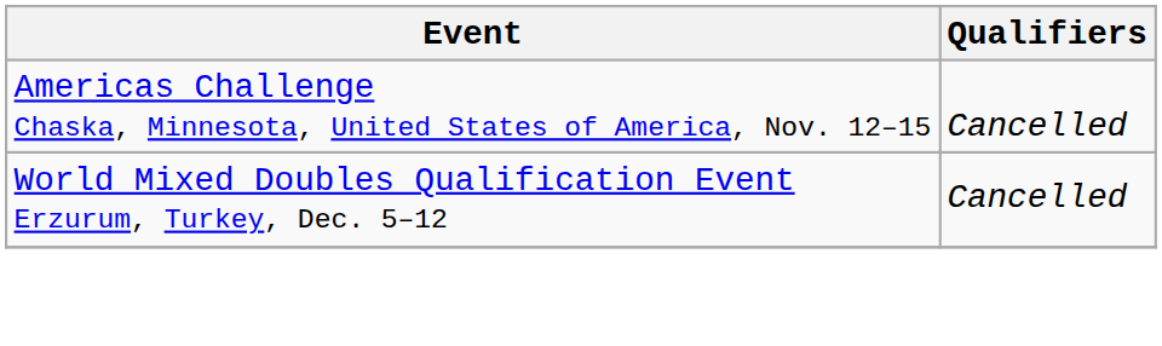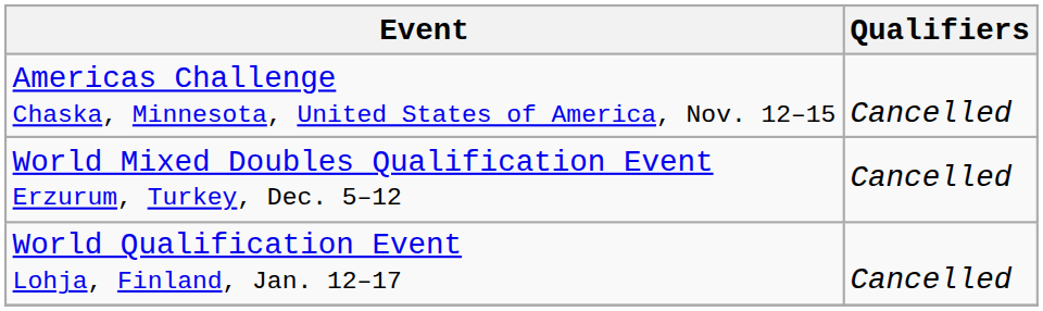+ row: World Qualification Event Lohja, Finland, Jan. 12–17 | Cancelled
